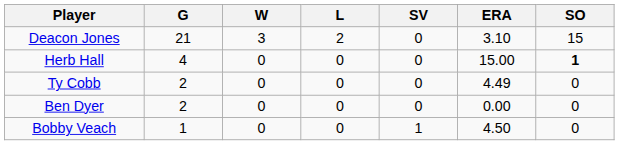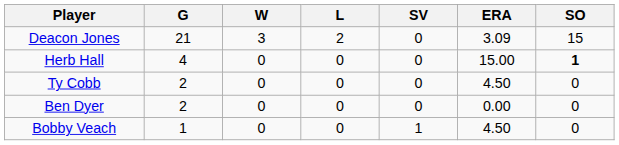Deacon Jones | ERA: 3.10 -> 3.09
Ty Cobb | ERA: 4.49 -> 4.50
